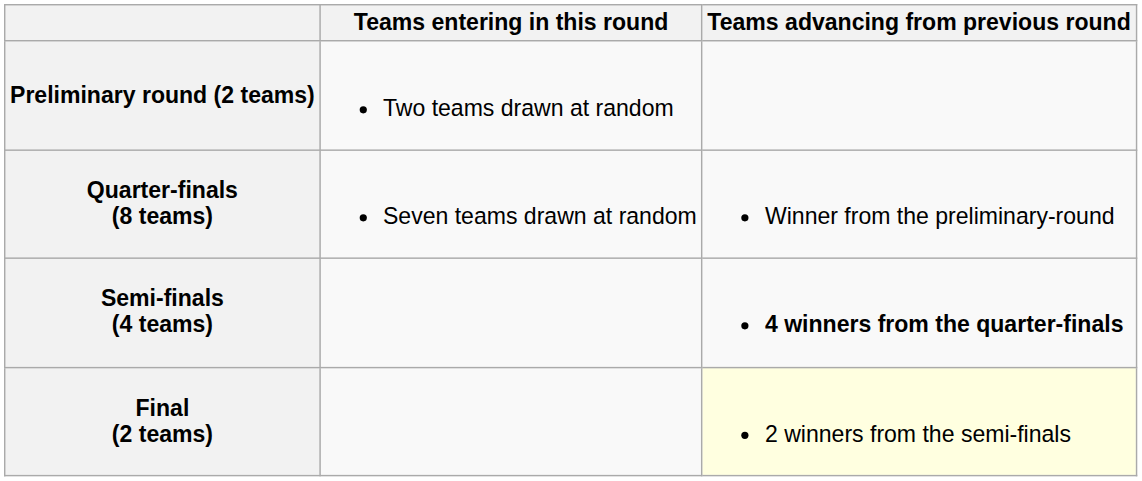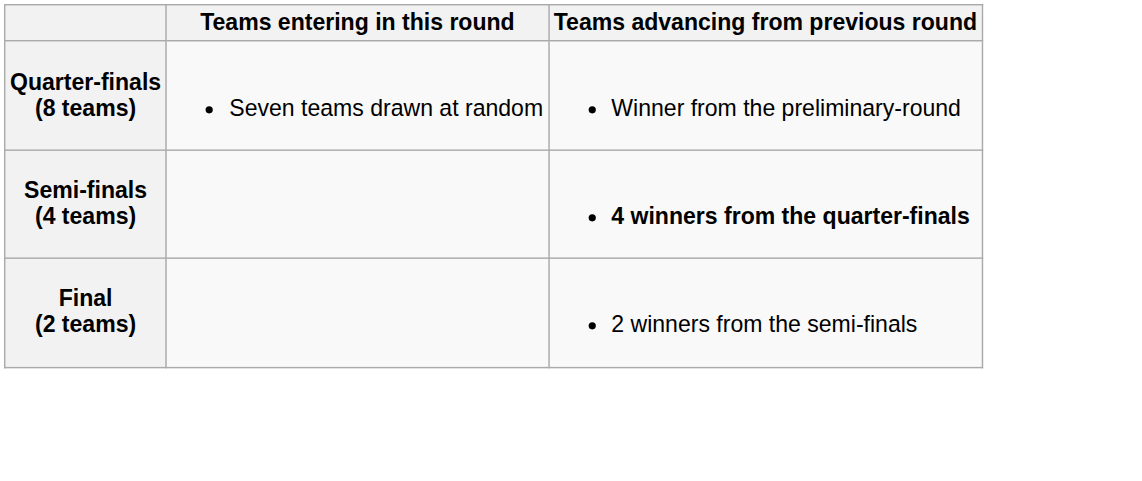- row: Preliminary round (2 teams) | Two teams drawn at random
Final (2 teams) | Teams advancing from previous round: lightyellow background -> no background
